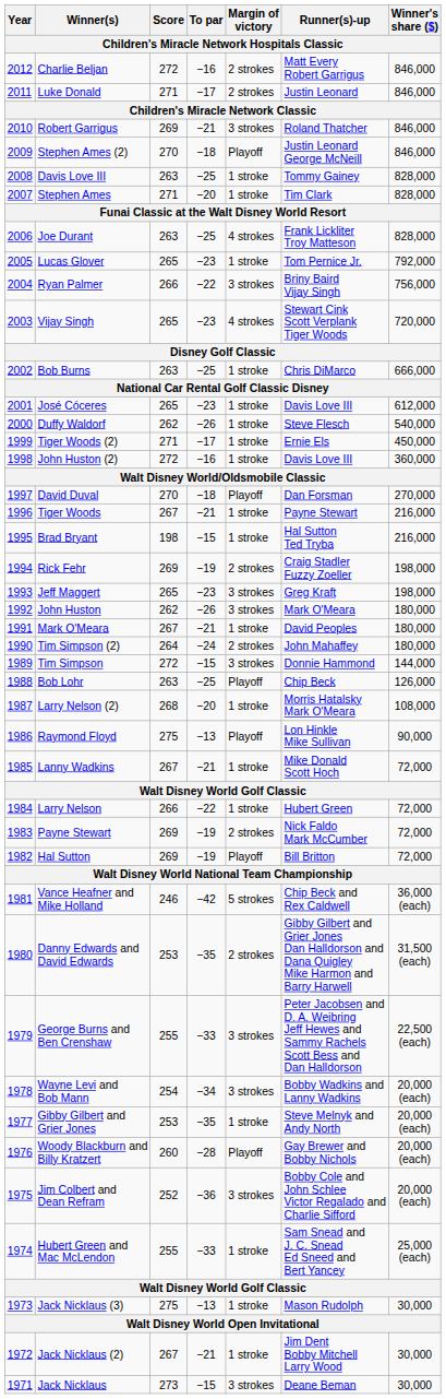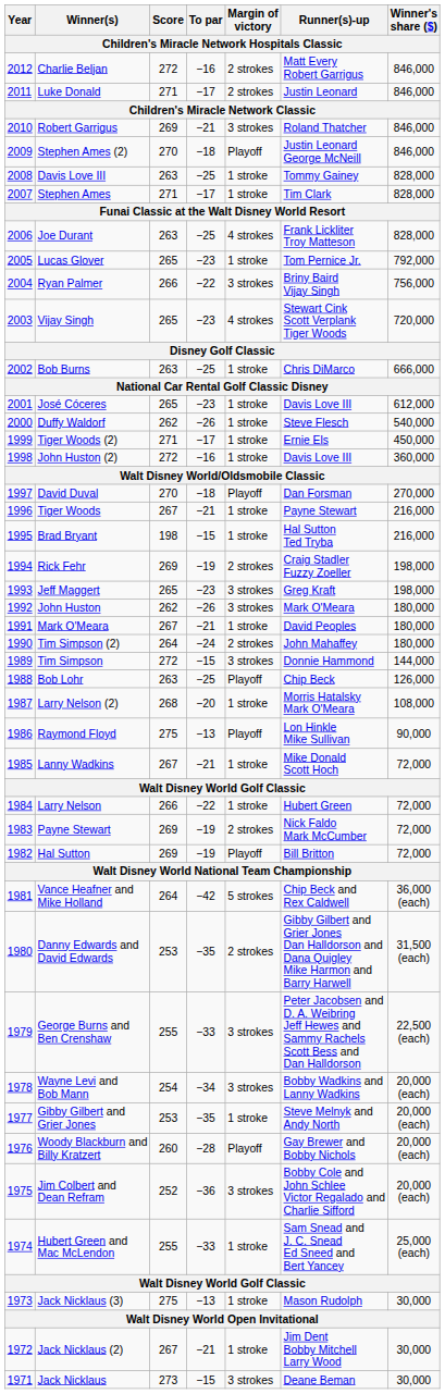Stephen Ames | To par: −20 -> −17
Vance Heafner and Mike Holland | Score: 246 -> 264
